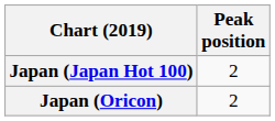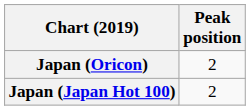rows swapped: Japan (Japan Hot 100) <-> Japan (Oricon)
